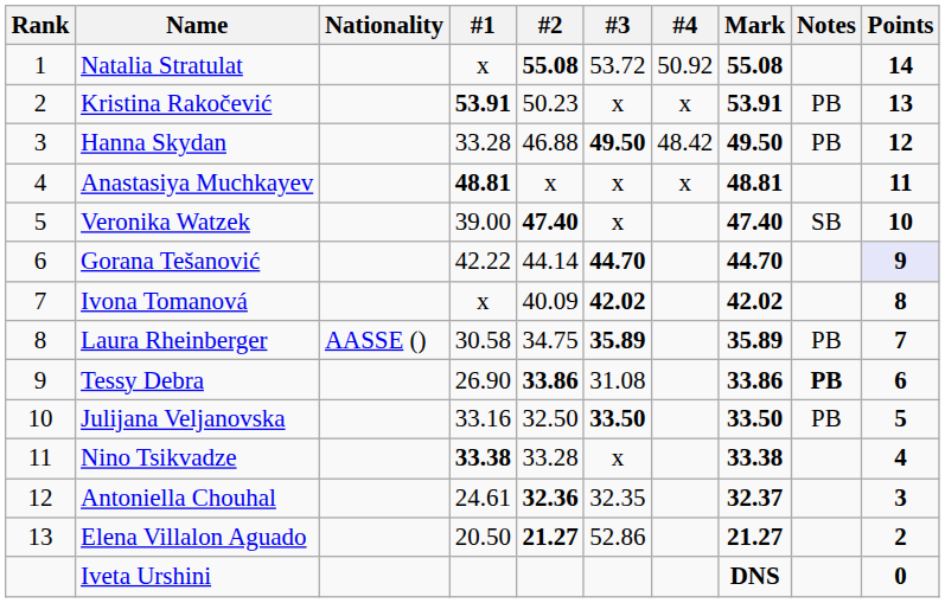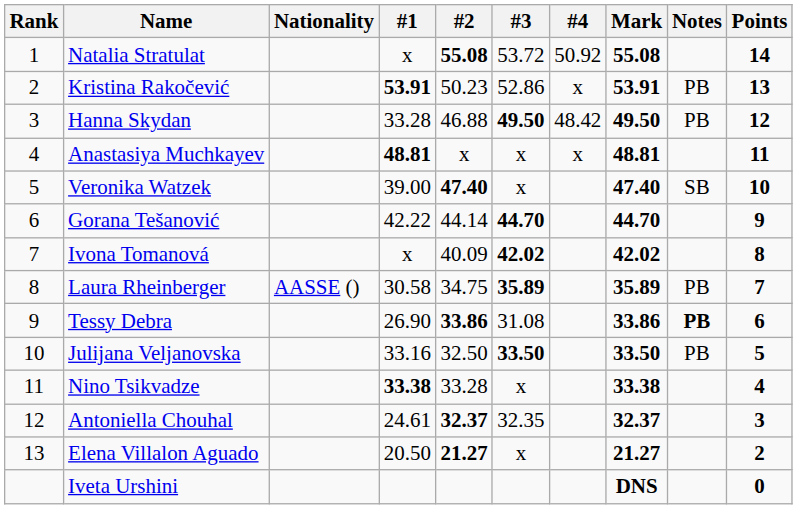Kristina Rakočević | #3: x -> 52.86
Gorana Tešanović | Points: lavender background -> no background
Antoniella Chouhal | #2: 32.36 -> 32.37
Elena Villalon Aguado | #3: 52.86 -> x
